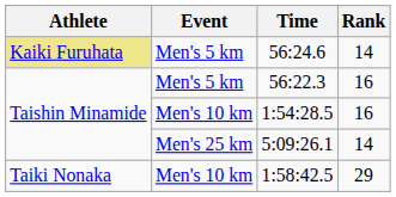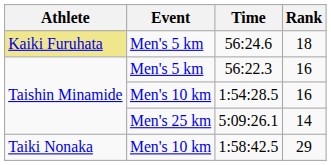56:24.6 | Rank: 14 -> 18
